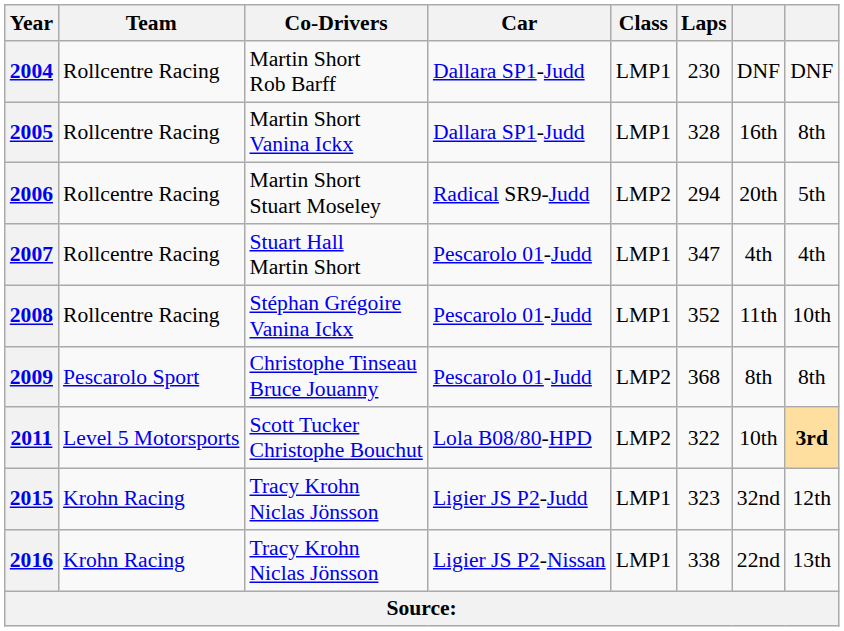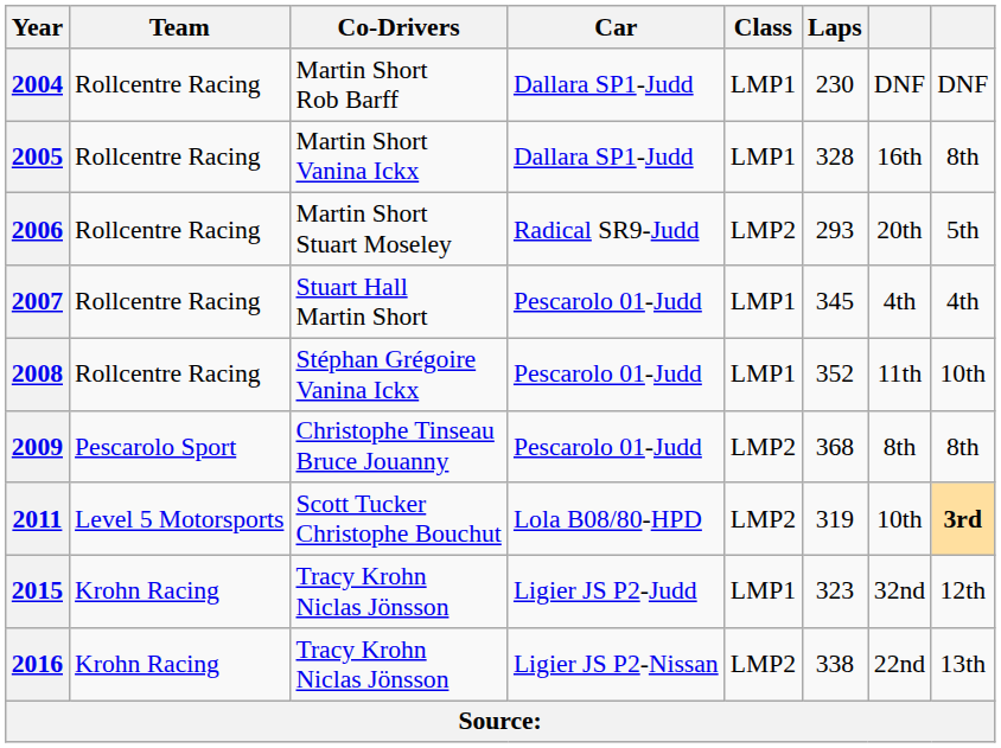2006 | Laps: 294 -> 293
2007 | Laps: 347 -> 345
2011 | Laps: 322 -> 319
2016 | Class: LMP1 -> LMP2
